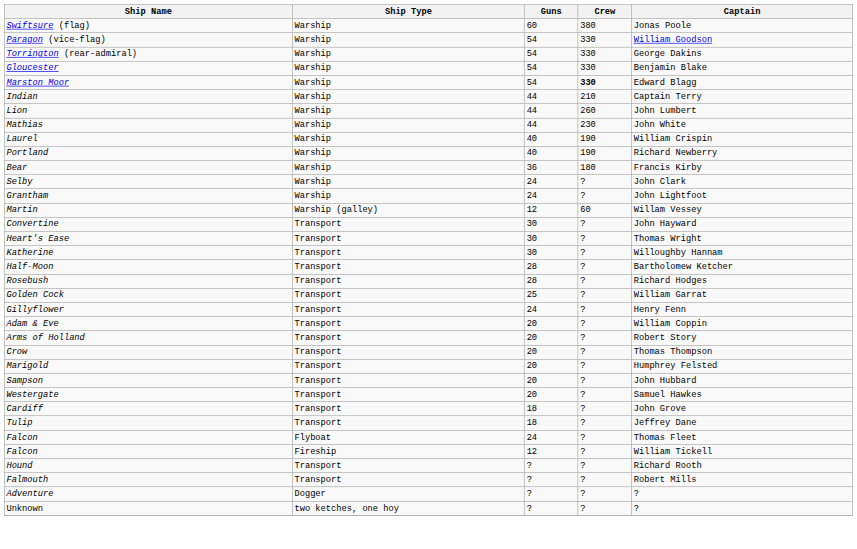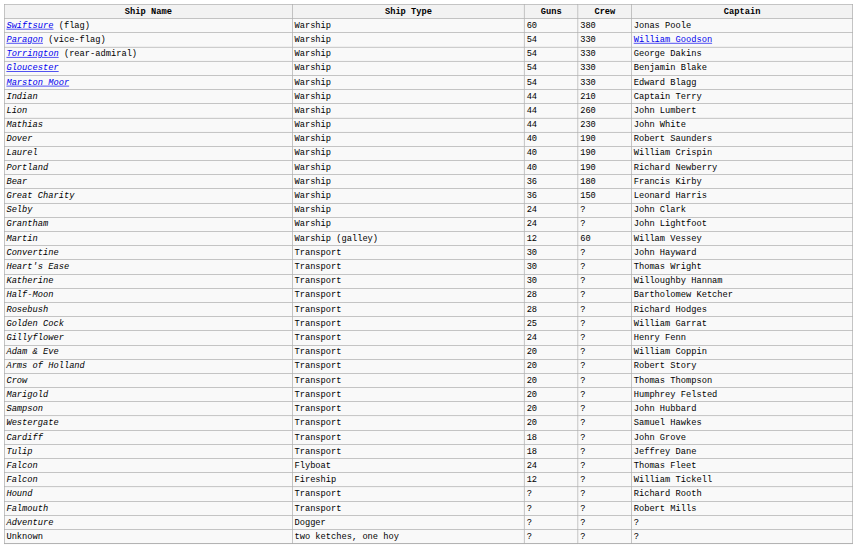Marston Moor | Crew: bold -> normal
+ row: Dover | Warship | 40 | 190 | Robert Saunders
+ row: Great Charity | Warship | 36 | 150 | Leonard Harris
